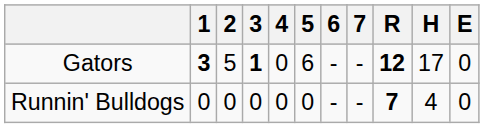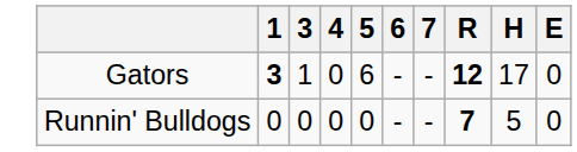- column: 2 | 5 | 0
Gators | 3: bold -> normal
Runnin' Bulldogs | H: 4 -> 5
